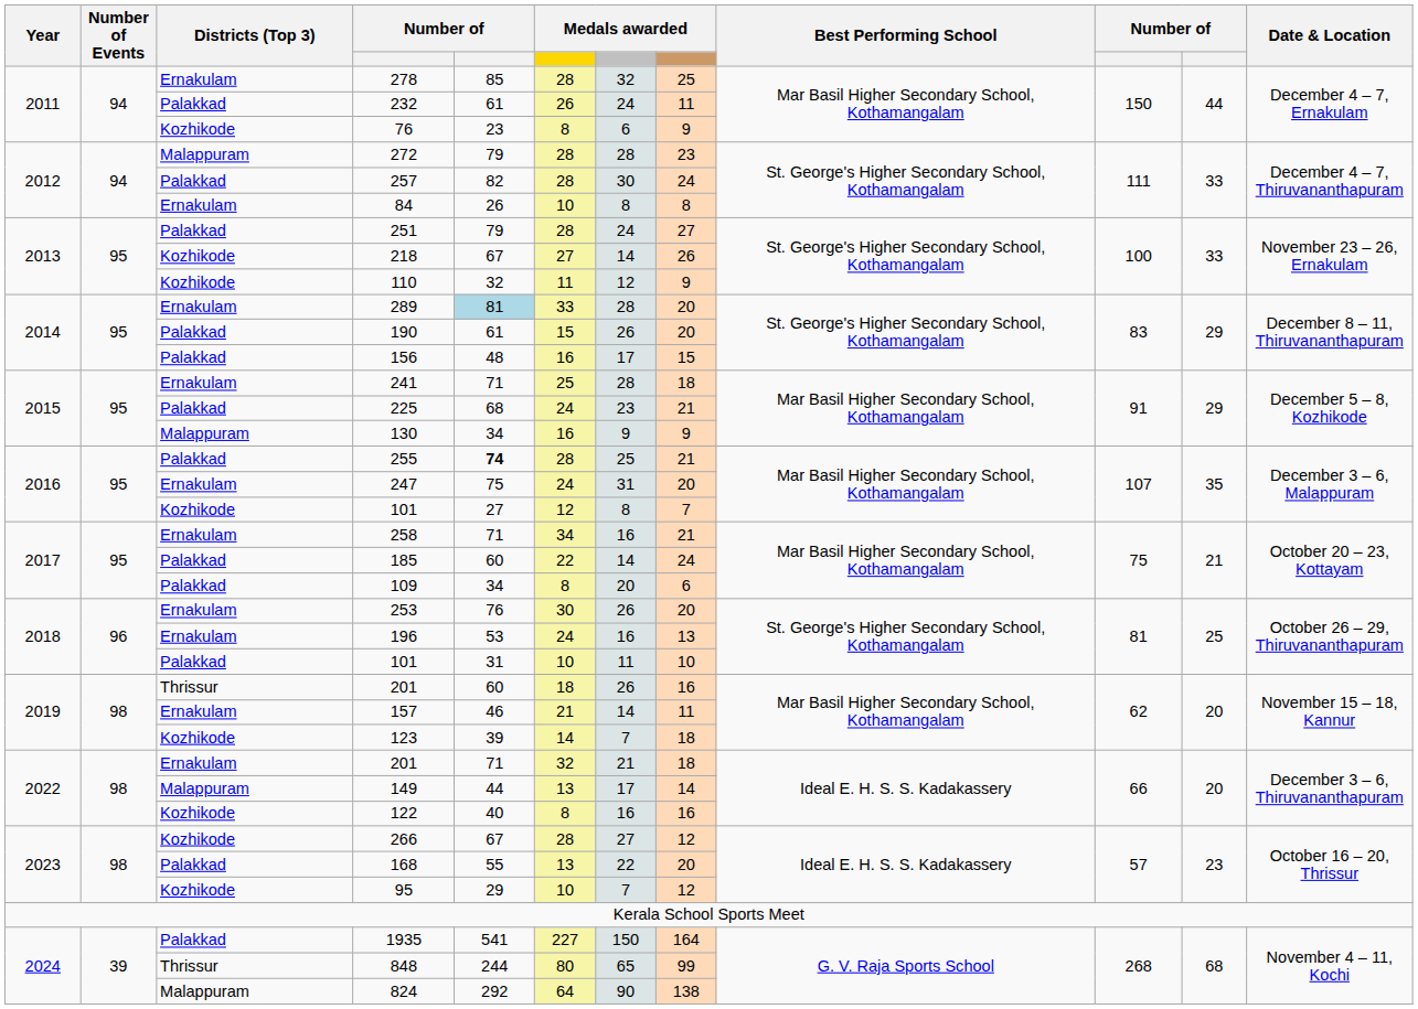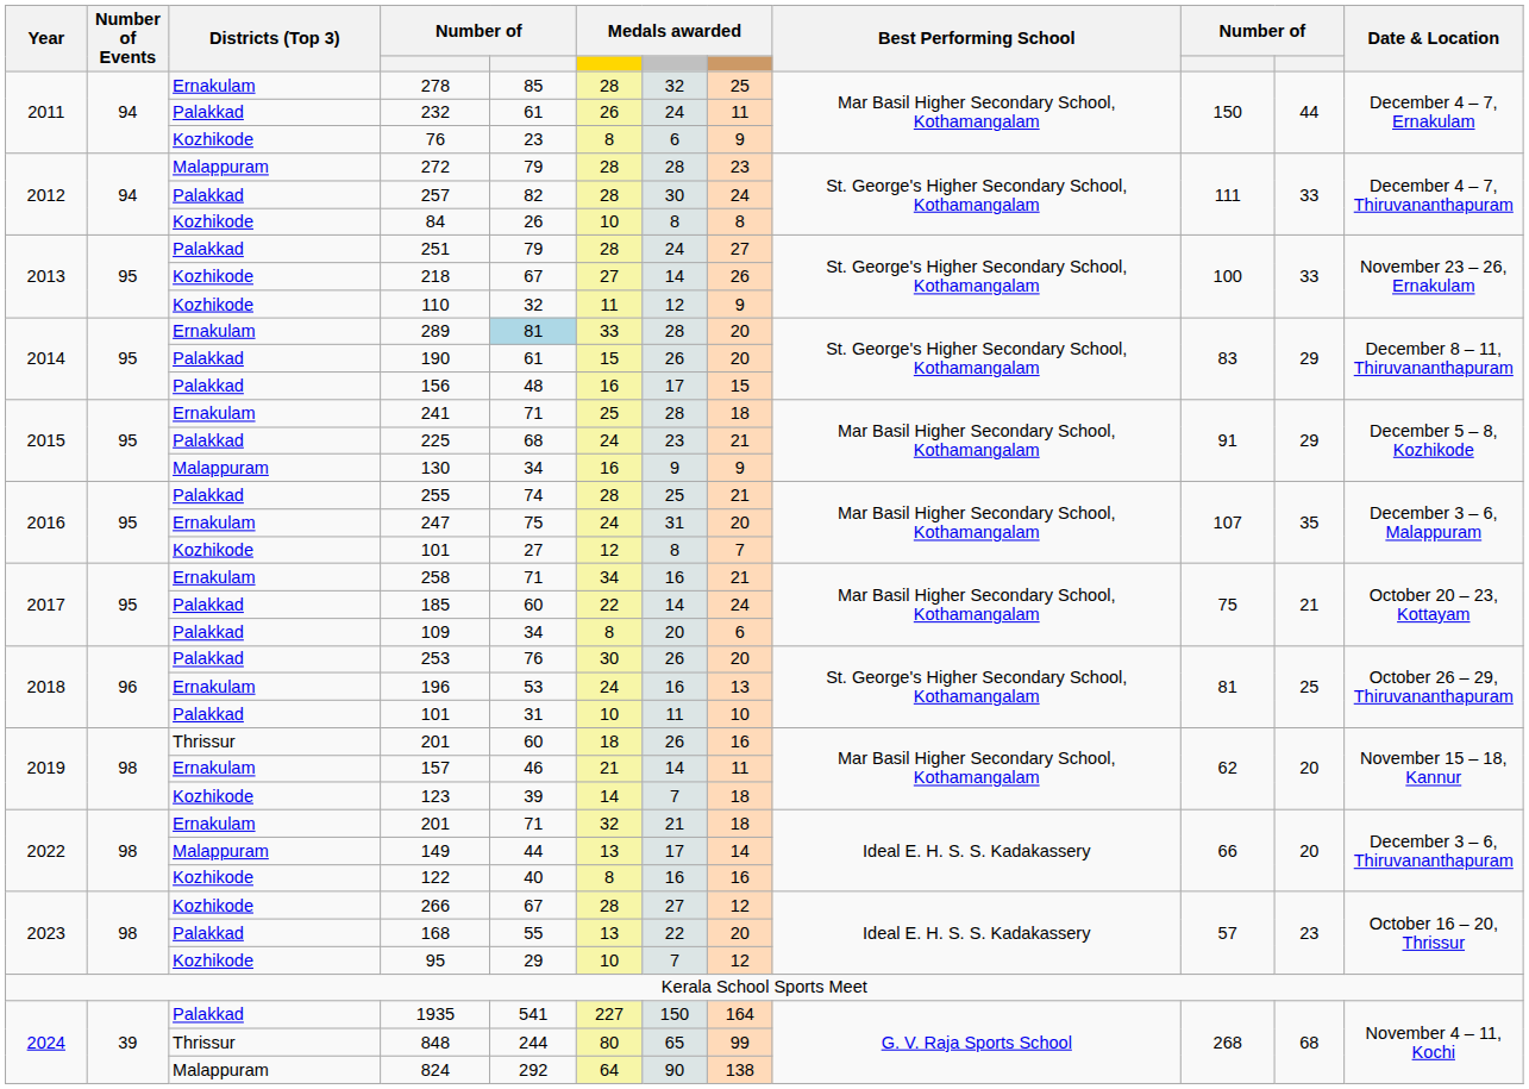84 | Districts (Top 3): Ernakulam -> Kozhikode
255 | column 5: bold -> normal
253 | Districts (Top 3): Ernakulam -> Palakkad
